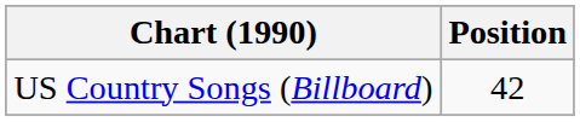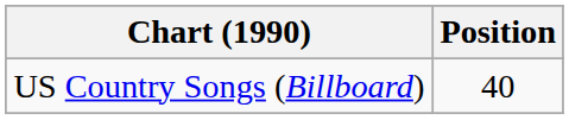US Country Songs (Billboard) | Position: 42 -> 40
